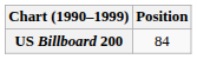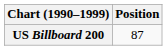US Billboard 200 | Position: 84 -> 87
